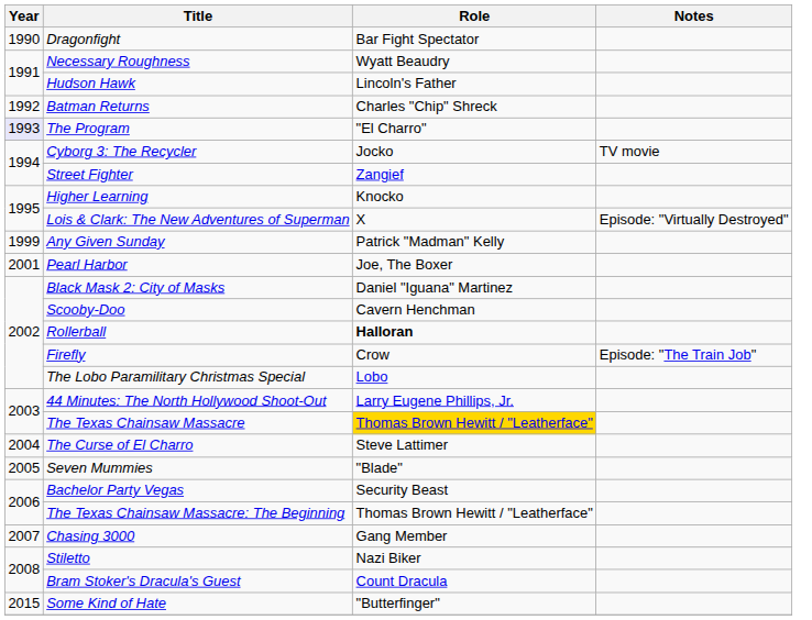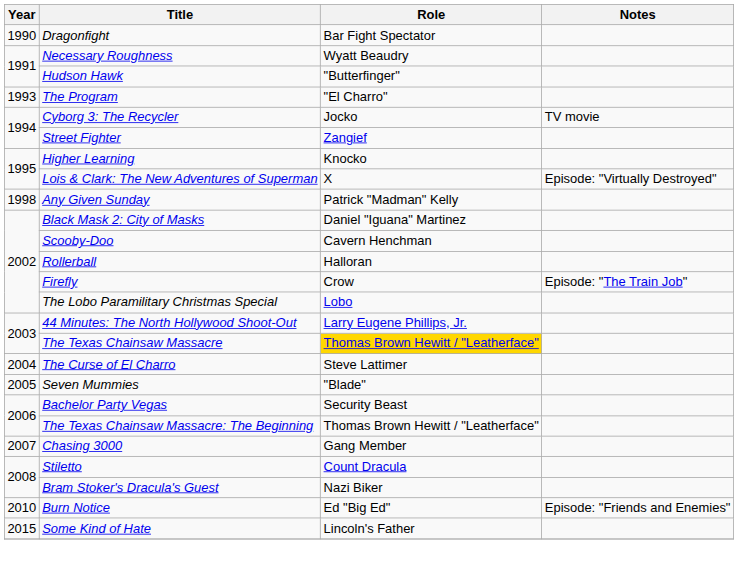Hudson Hawk | Role: Lincoln's Father -> "Butterfinger"
- row: 1992 | Batman Returns | Charles "Chip" Shreck
The Program | Year: lavender background -> no background
Any Given Sunday | Year: 1999 -> 1998
- row: 2001 | Pearl Harbor | Joe, The Boxer
Rollerball | Role: bold -> normal
Stiletto | Role: Nazi Biker -> Count Dracula
Bram Stoker's Dracula's Guest | Role: Count Dracula -> Nazi Biker
+ row: 2010 | Burn Notice | Ed "Big Ed" | Episode: "Friends and Enemies"
Some Kind of Hate | Role: "Butterfinger" -> Lincoln's Father
